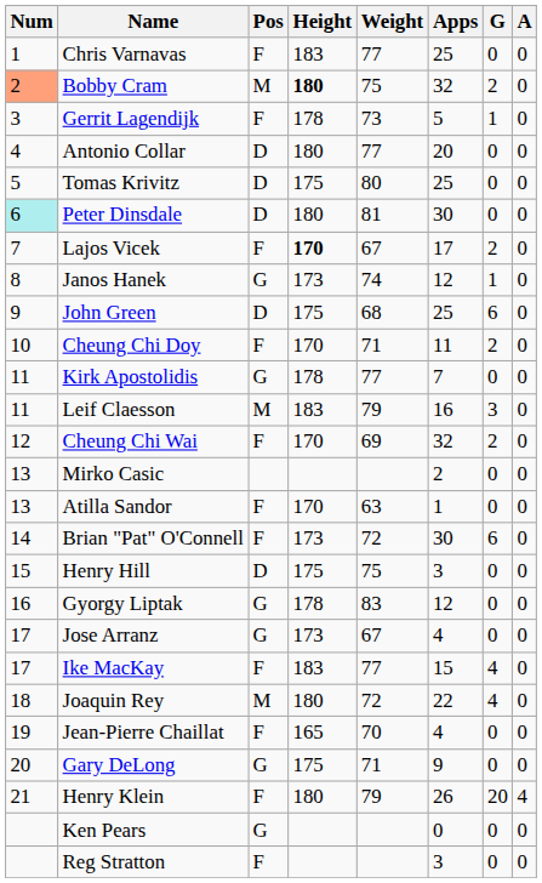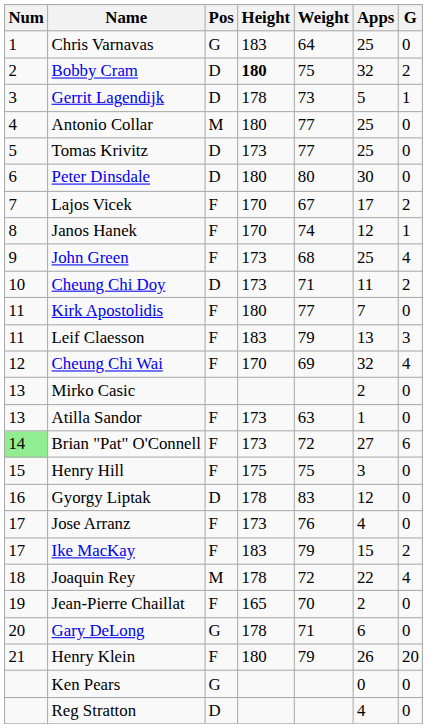- column: A | 0 | 0 | 0 | 0 | 0 | 0 | 0 | 0 | 0 | 0 | 0 | 0 | 0 | 0 | 0 | 0 | 0 | 0 | 0 | 0 | 0 | 0 | 0 | 4 | 0 | 0
Chris Varnavas | Pos: F -> G
Chris Varnavas | Weight: 77 -> 64
Bobby Cram | Num: lightsalmon background -> no background
Bobby Cram | Pos: M -> D
Gerrit Lagendijk | Pos: F -> D
Antonio Collar | Pos: D -> M
Antonio Collar | Apps: 20 -> 25
Tomas Krivitz | Height: 175 -> 173
Tomas Krivitz | Weight: 80 -> 77
Peter Dinsdale | Num: paleturquoise background -> no background
Peter Dinsdale | Weight: 81 -> 80
Lajos Vicek | Height: bold -> normal
Janos Hanek | Pos: G -> F
Janos Hanek | Height: 173 -> 170
John Green | Pos: D -> F
John Green | Height: 175 -> 173
John Green | G: 6 -> 4
Cheung Chi Doy | Pos: F -> D
Cheung Chi Doy | Height: 170 -> 173
Kirk Apostolidis | Pos: G -> F
Kirk Apostolidis | Height: 178 -> 180
Leif Claesson | Pos: M -> F
Leif Claesson | Apps: 16 -> 13
Cheung Chi Wai | G: 2 -> 4
Atilla Sandor | Height: 170 -> 173
Brian "Pat" O'Connell | Num: no background -> lightgreen background
Brian "Pat" O'Connell | Apps: 30 -> 27
Henry Hill | Pos: D -> F
Gyorgy Liptak | Pos: G -> D
Jose Arranz | Pos: G -> F
Jose Arranz | Weight: 67 -> 76
Ike MacKay | Weight: 77 -> 79
Ike MacKay | G: 4 -> 2
Joaquin Rey | Height: 180 -> 178
Jean-Pierre Chaillat | Apps: 4 -> 2
Gary DeLong | Height: 175 -> 178
Gary DeLong | Apps: 9 -> 6
Reg Stratton | Pos: F -> D
Reg Stratton | Apps: 3 -> 4
